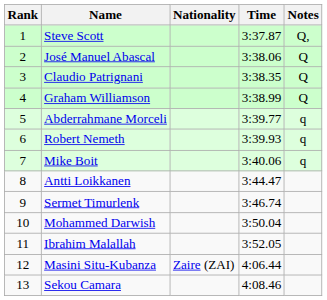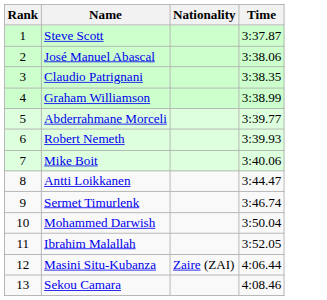- column: Notes | Q, | Q | Q | Q | q | q | q
